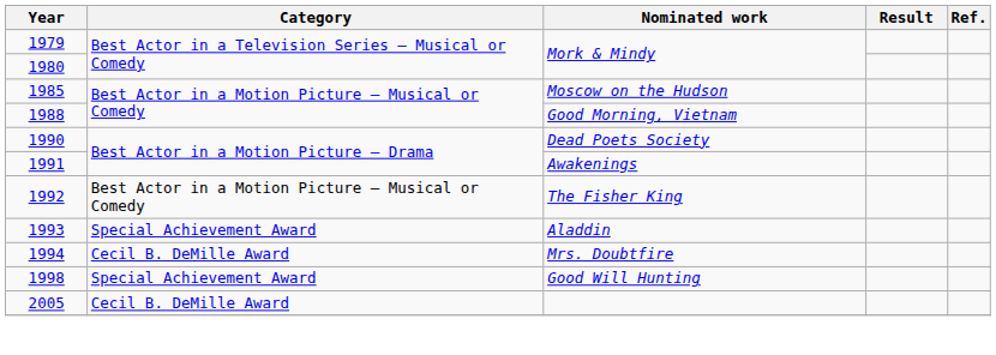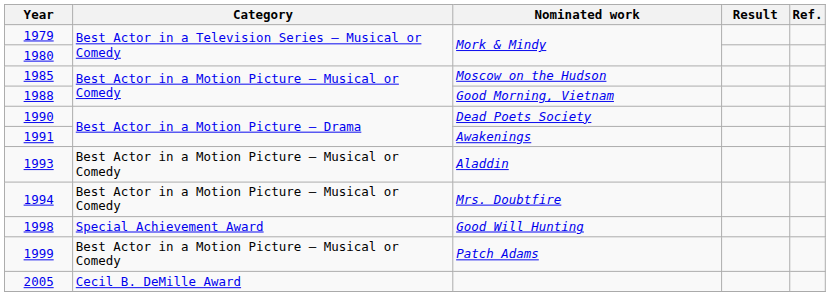- row: 1992 | Best Actor in a Motion Picture – Musical or Comedy | The Fisher King
Aladdin | Category: Special Achievement Award -> Best Actor in a Motion Picture – Musical or Comedy
Mrs. Doubtfire | Category: Cecil B. DeMille Award -> Best Actor in a Motion Picture – Musical or Comedy
+ row: 1999 | Best Actor in a Motion Picture – Musical or Comedy | Patch Adams
